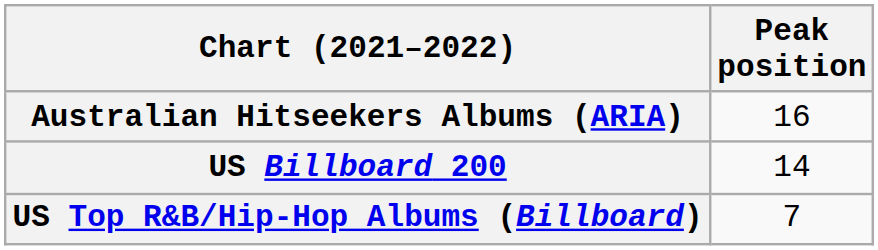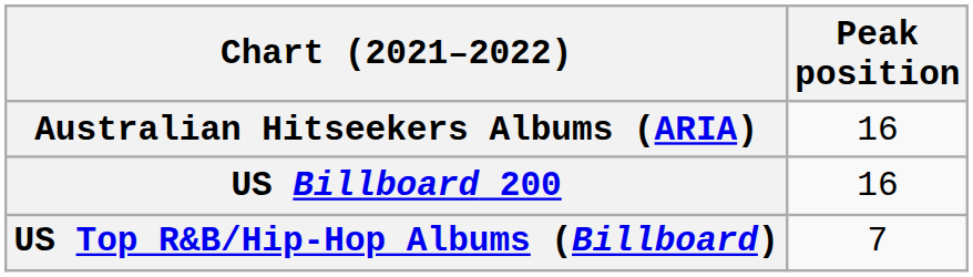US Billboard 200 | Peak position: 14 -> 16
